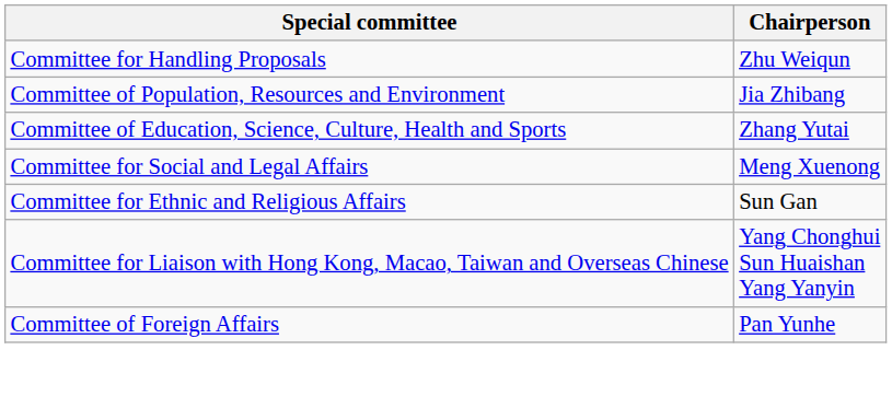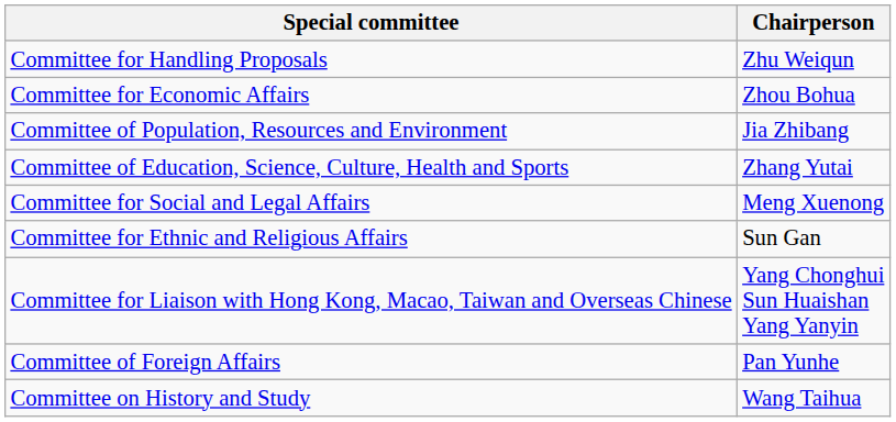+ row: Committee for Economic Affairs | Zhou Bohua
+ row: Committee on History and Study | Wang Taihua
